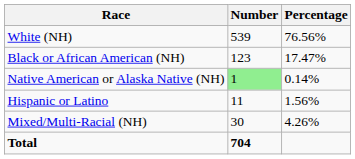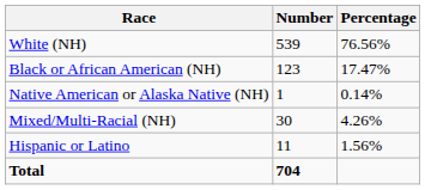Native American or Alaska Native (NH) | Number: lightgreen background -> no background
rows swapped: Mixed/Multi-Racial (NH) <-> Hispanic or Latino
